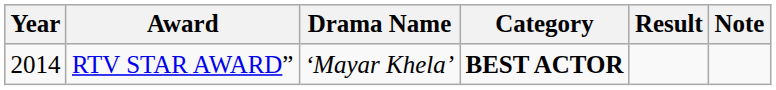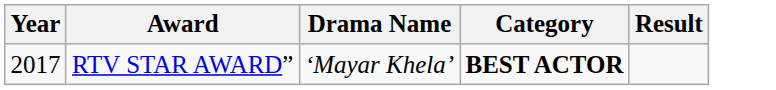- column: Note
RTV STAR AWARD” | Year: 2014 -> 2017
